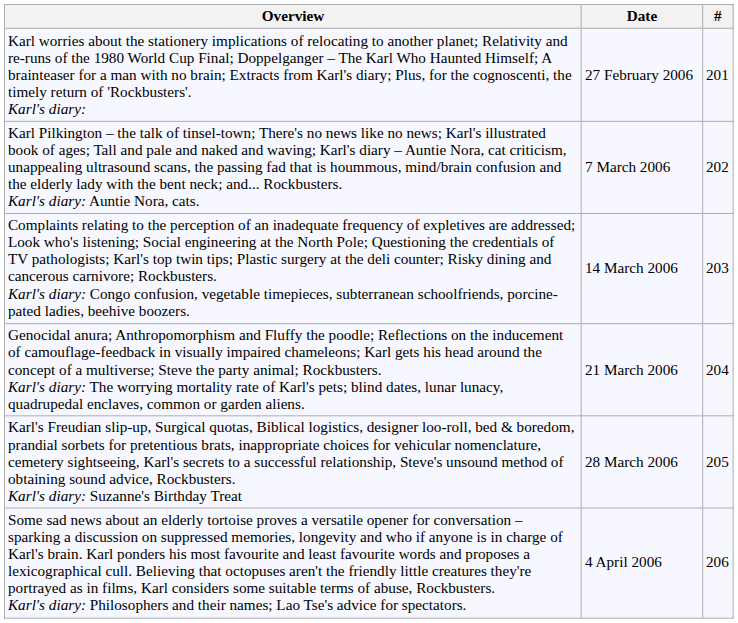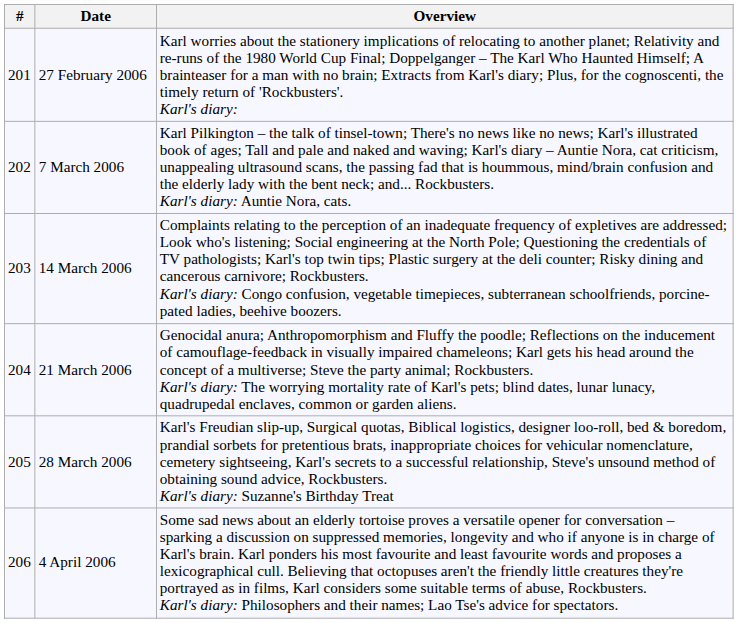columns swapped: # <-> Overview
